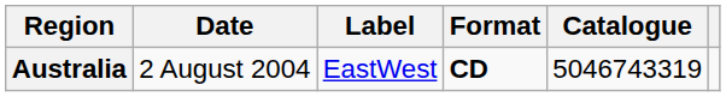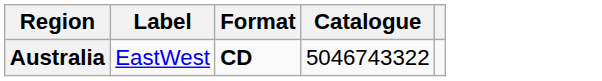- column: Date | 2 August 2004
Australia | Catalogue: 5046743319 -> 5046743322
